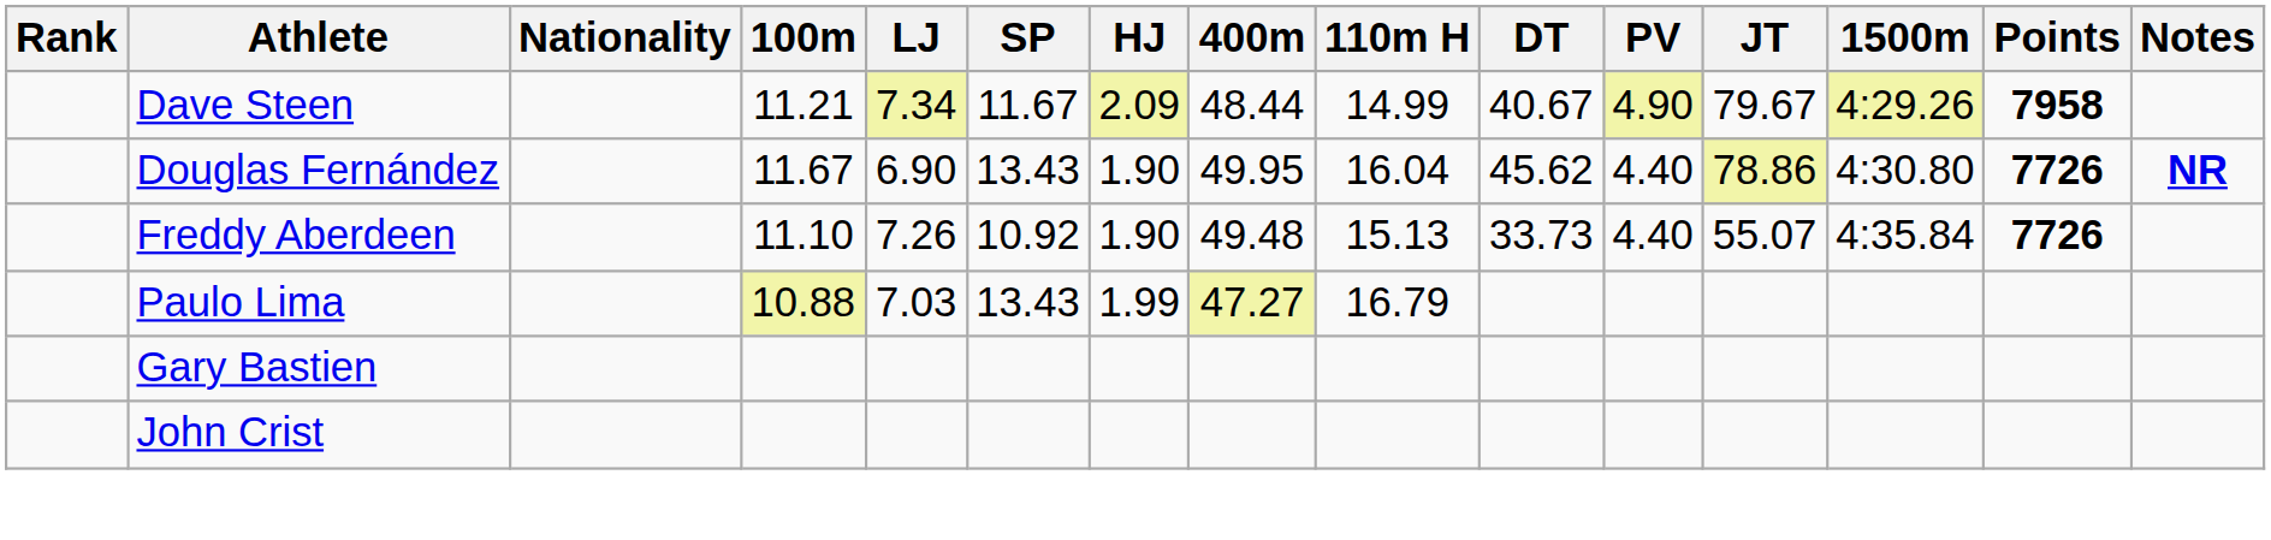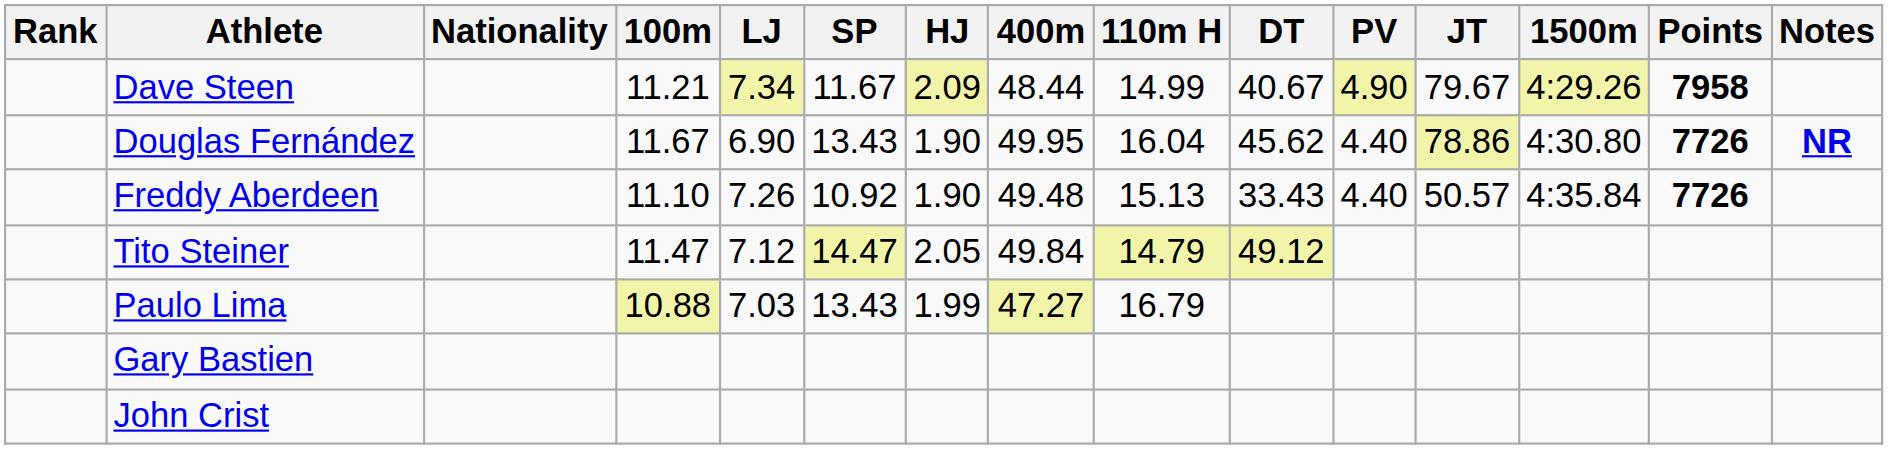Freddy Aberdeen | DT: 33.73 -> 33.43
Freddy Aberdeen | JT: 55.07 -> 50.57
+ row: Tito Steiner | 11.47 | 7.12 | 14.47 | 2.05 | 49.84 | 14.79 | 49.12
